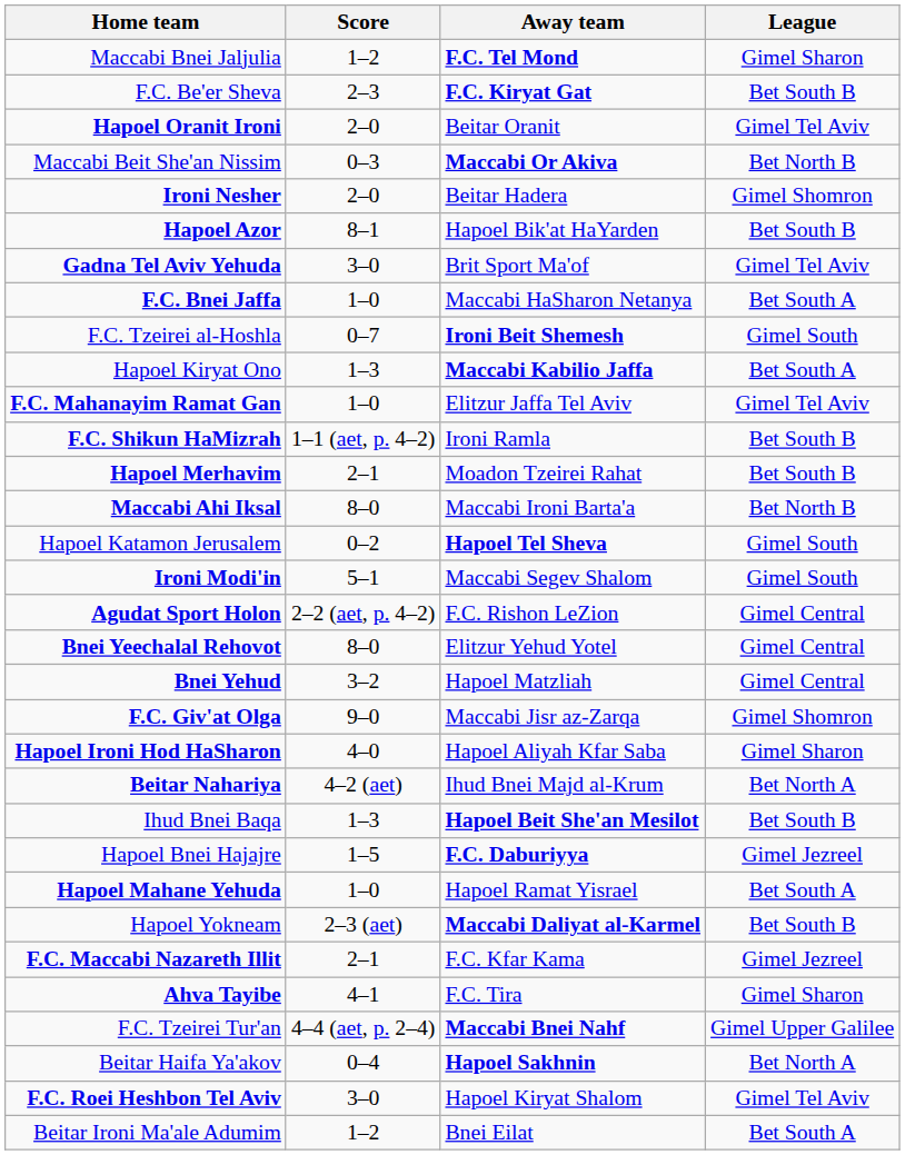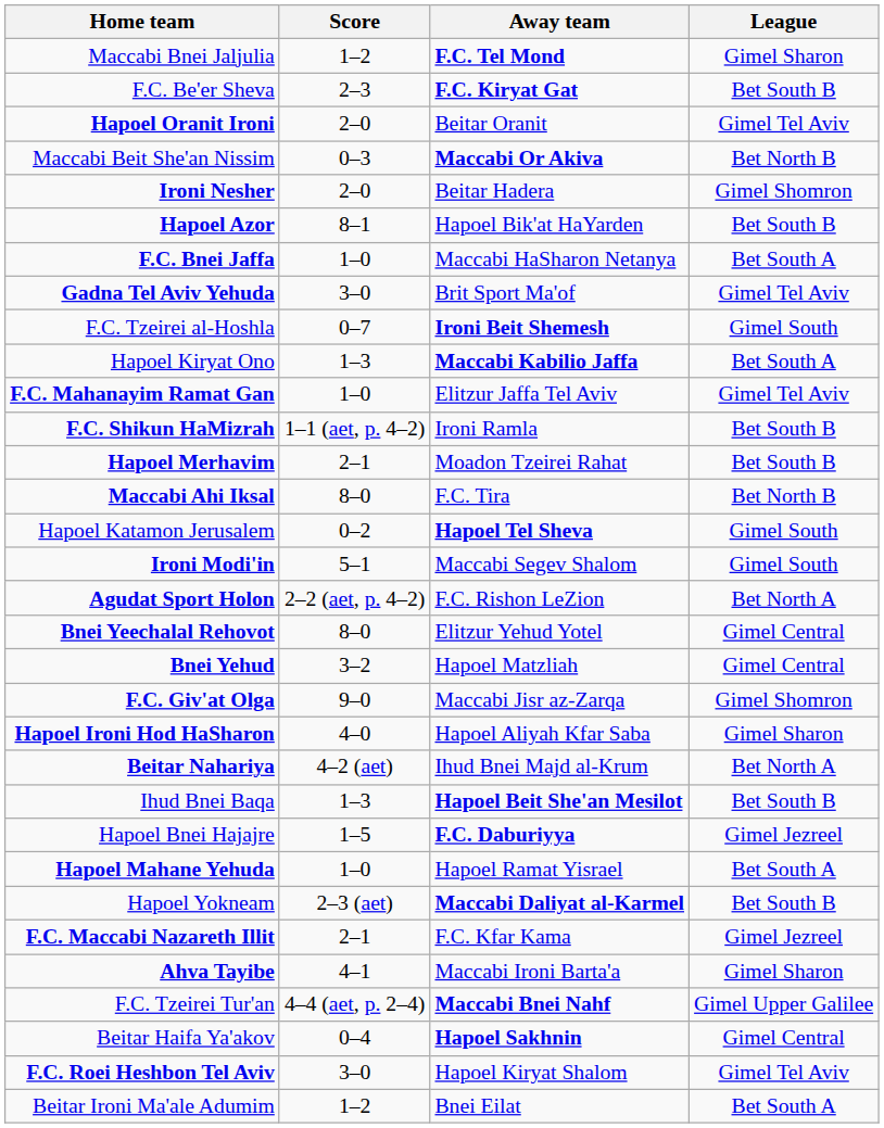rows swapped: Gadna Tel Aviv Yehuda <-> F.C. Bnei Jaffa
Maccabi Ahi Iksal | Away team: Maccabi Ironi Barta'a -> F.C. Tira
Agudat Sport Holon | League: Gimel Central -> Bet North A
Ahva Tayibe | Away team: F.C. Tira -> Maccabi Ironi Barta'a
Beitar Haifa Ya'akov | League: Bet North A -> Gimel Central
